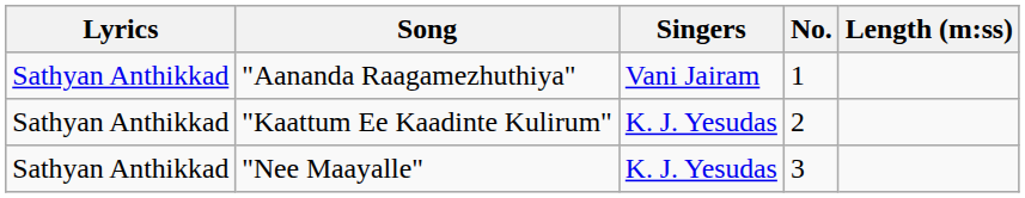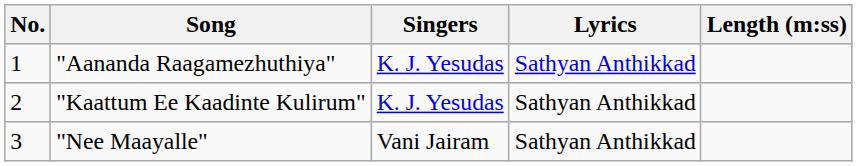columns swapped: No. <-> Lyrics
"Aananda Raagamezhuthiya" | Singers: Vani Jairam -> K. J. Yesudas
"Nee Maayalle" | Singers: K. J. Yesudas -> Vani Jairam
